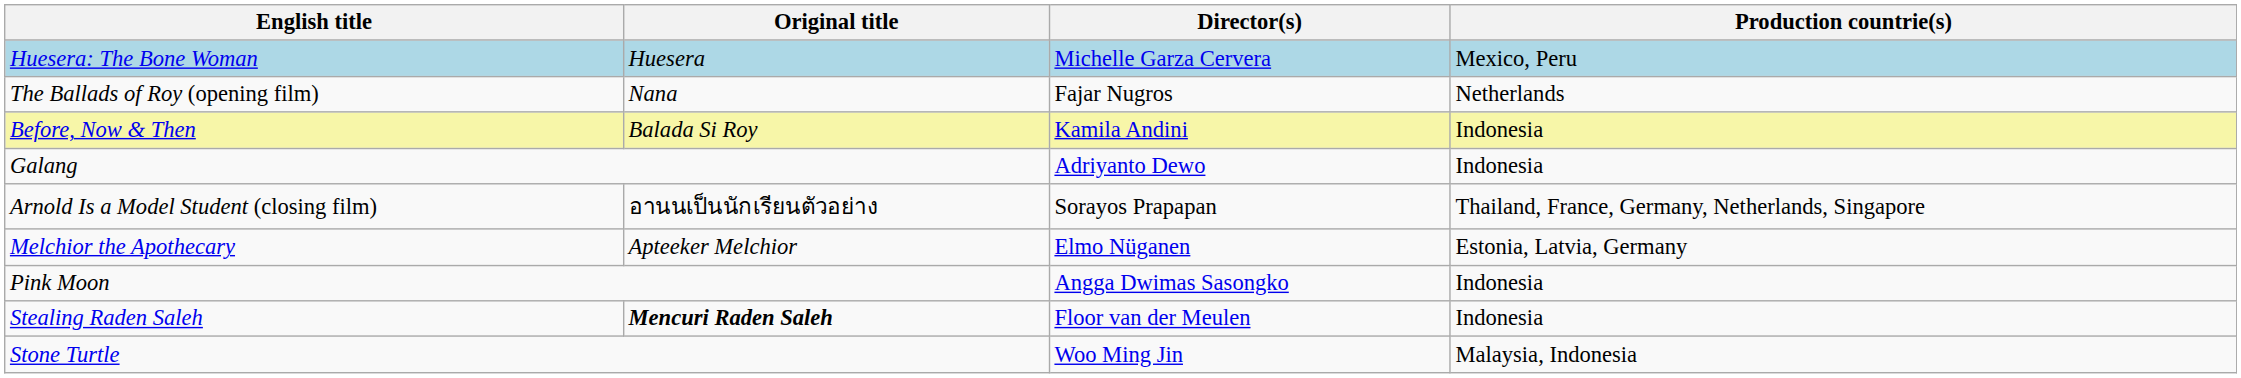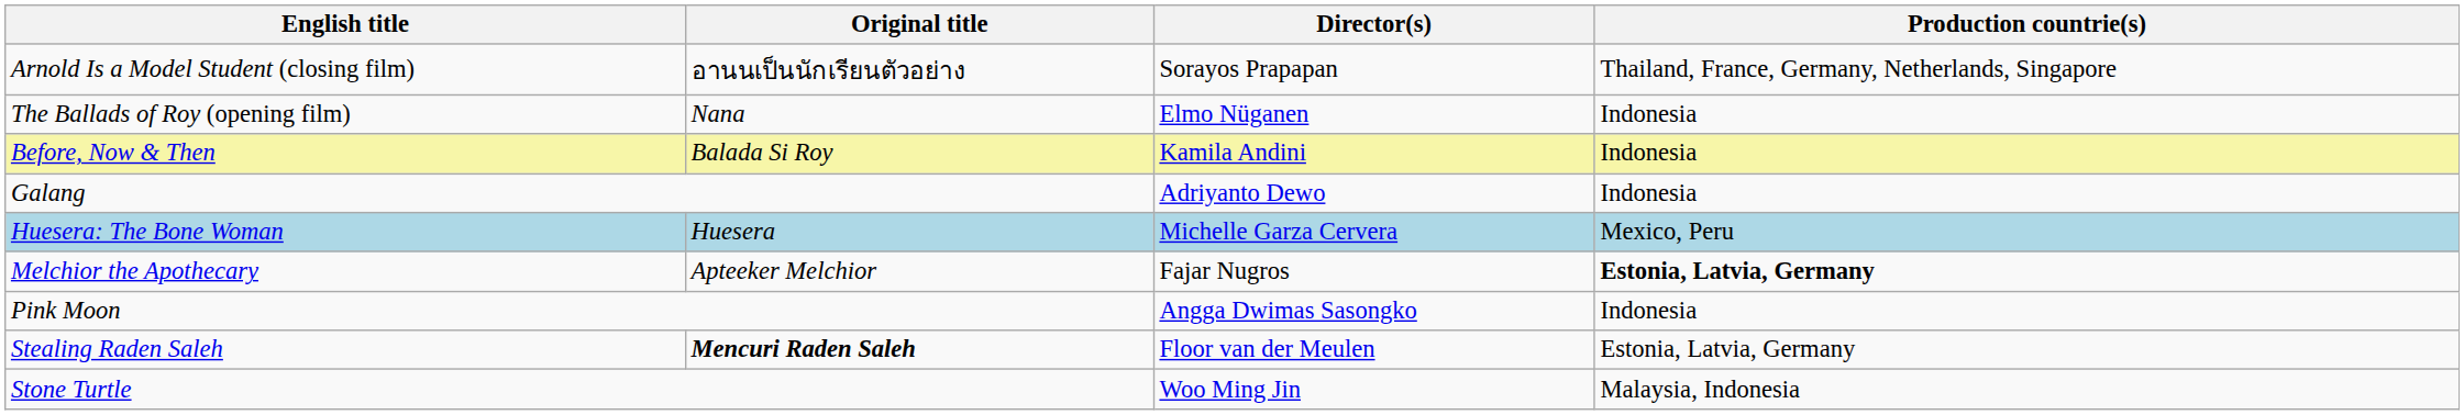rows swapped: Arnold Is a Model Student (closing film) <-> Huesera: The Bone Woman
The Ballads of Roy (opening film) | Director(s): Fajar Nugros -> Elmo Nüganen
The Ballads of Roy (opening film) | Production countrie(s): Netherlands -> Indonesia
Melchior the Apothecary | Director(s): Elmo Nüganen -> Fajar Nugros
Melchior the Apothecary | Production countrie(s): normal -> bold
Stealing Raden Saleh | Production countrie(s): Indonesia -> Estonia, Latvia, Germany
